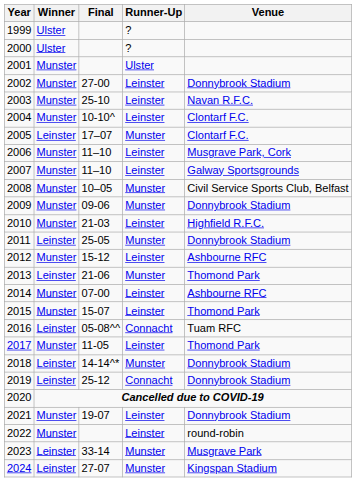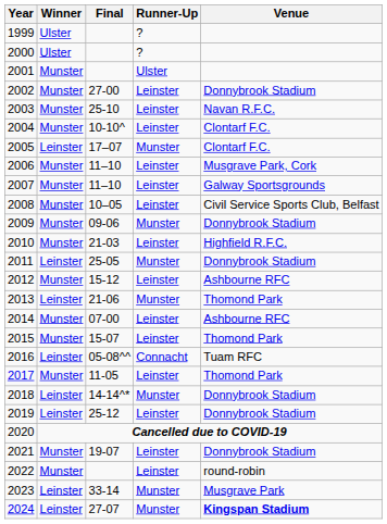2008 | Runner-Up: Munster -> Leinster
2019 | Runner-Up: Connacht -> Leinster
2024 | Venue: normal -> bold
